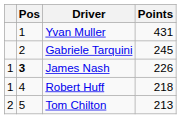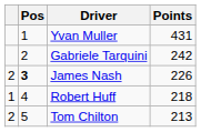Gabriele Tarquini | Points: 245 -> 242
James Nash | column 1: 1 -> 2
